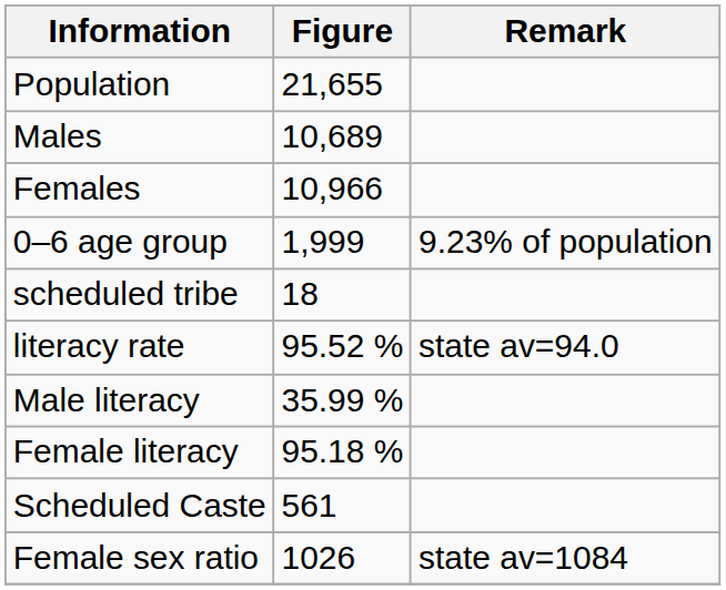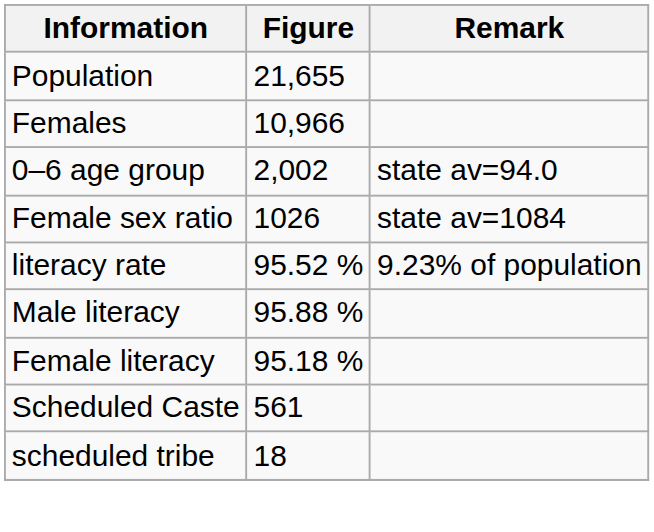- row: Males | 10,689
0–6 age group | Figure: 1,999 -> 2,002
0–6 age group | Remark: 9.23% of population -> state av=94.0
rows swapped: Female sex ratio <-> scheduled tribe
literacy rate | Remark: state av=94.0 -> 9.23% of population
Male literacy | Figure: 35.99 % -> 95.88 %
